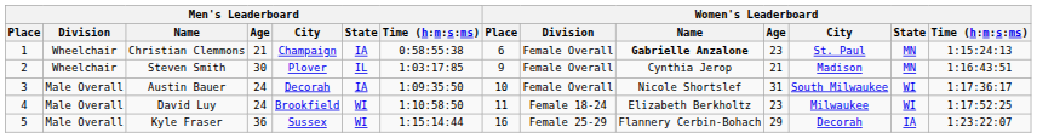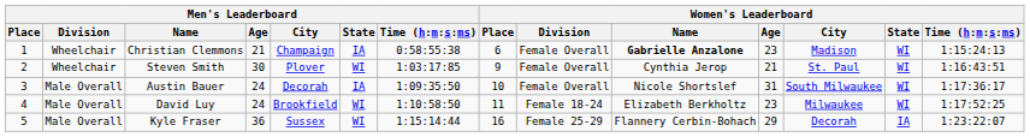Christian Clemmons | Women's Leaderboard / City: St. Paul -> Madison
Christian Clemmons | Women's Leaderboard / State: MN -> WI
Steven Smith | Men's Leaderboard / State: IL -> WI
Steven Smith | Women's Leaderboard / City: Madison -> St. Paul
Steven Smith | Women's Leaderboard / State: MN -> WI
